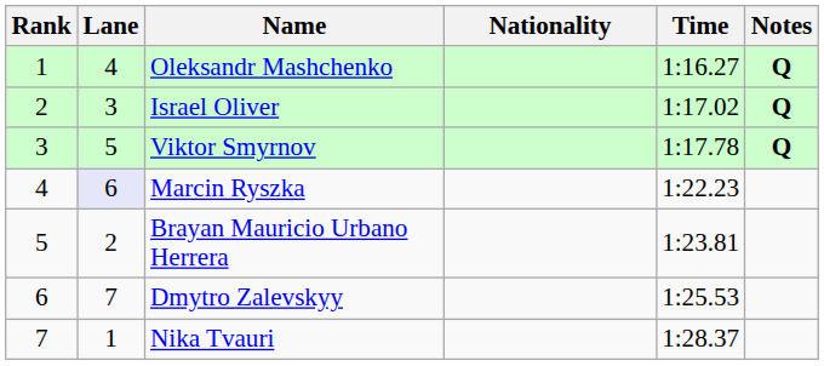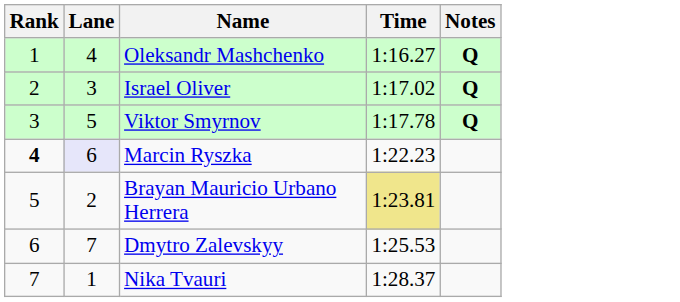- column: Nationality
Marcin Ryszka | Rank: normal -> bold
Brayan Mauricio Urbano Herrera | Time: no background -> khaki background
